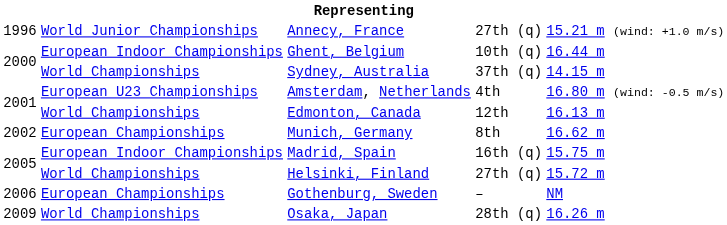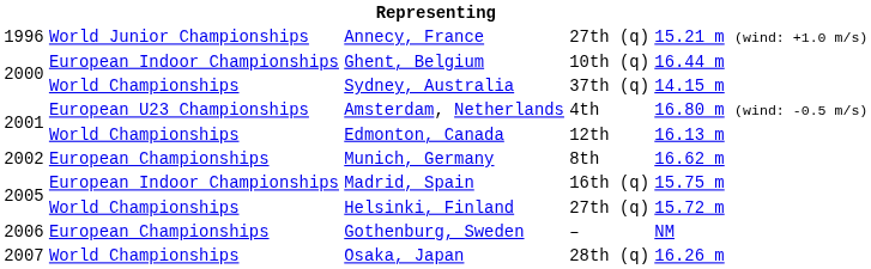Osaka, Japan | column 1: 2009 -> 2007
